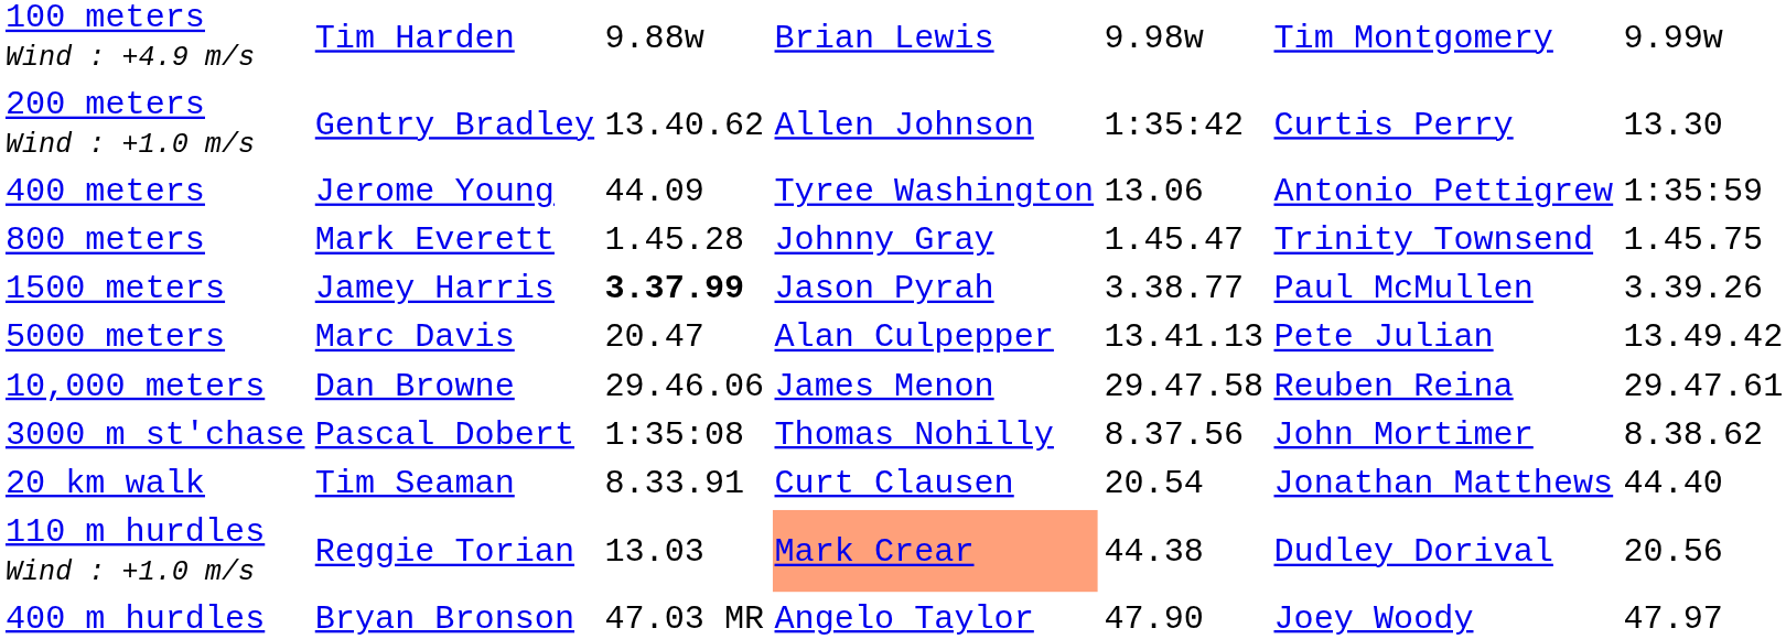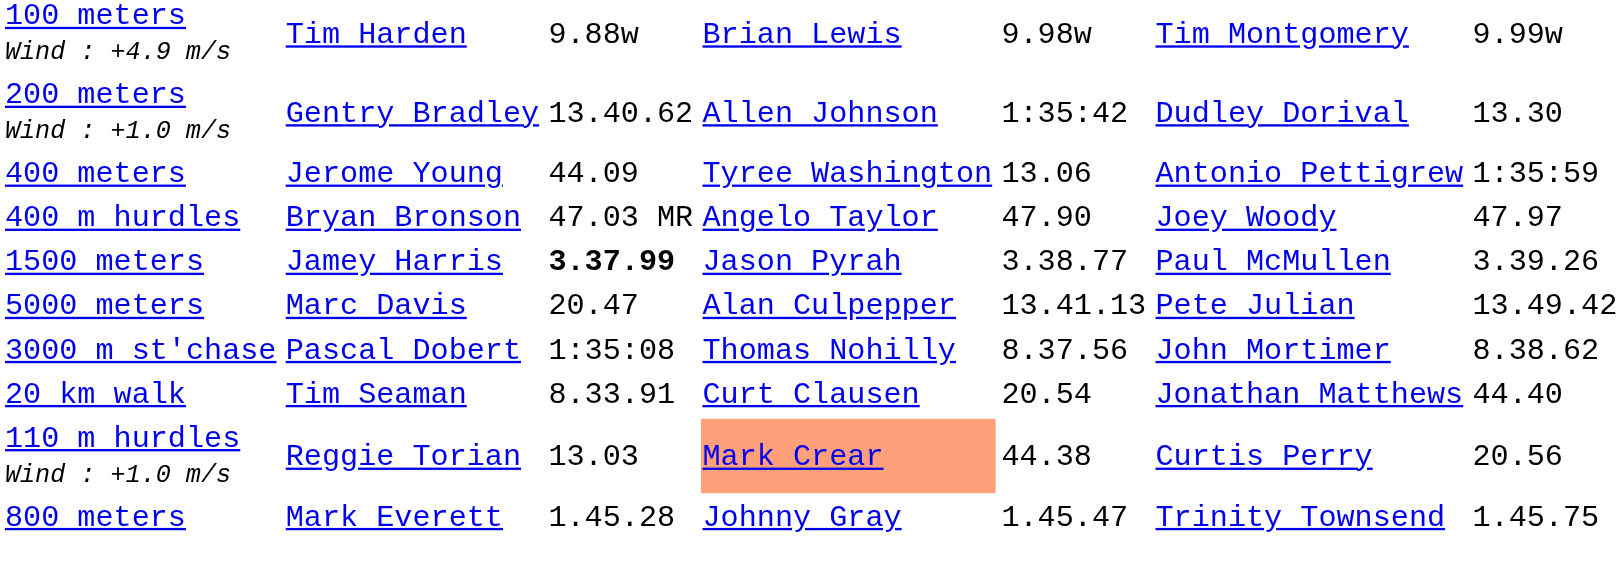200 meters Wind : +1.0 m/s | column 6: Curtis Perry -> Dudley Dorival
rows swapped: 800 meters <-> 400 m hurdles
- row: 10,000 meters | Dan Browne | 29.46.06 | James Menon | 29.47.58 | Reuben Reina | 29.47.61
110 m hurdles Wind : +1.0 m/s | column 6: Dudley Dorival -> Curtis Perry
